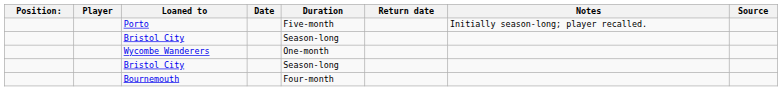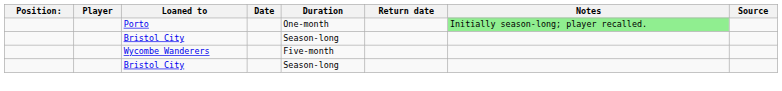Porto | Duration: Five-month -> One-month
Porto | Notes: no background -> lightgreen background
Wycombe Wanderers | Duration: One-month -> Five-month
- row: Bournemouth | Four-month
